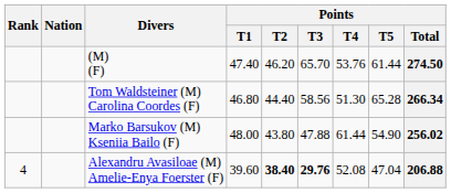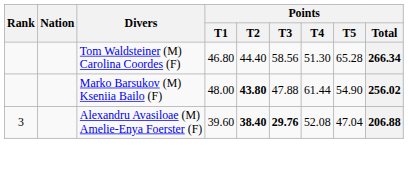- row: (M) (F) | 47.40 | 46.20 | 65.70 | 53.76 | 61.44 | 274.50
Marko Barsukov (M) Kseniia Bailo (F) | Points / T2: normal -> bold
Alexandru Avasiloae (M) Amelie-Enya Foerster (F) | Rank: 4 -> 3
